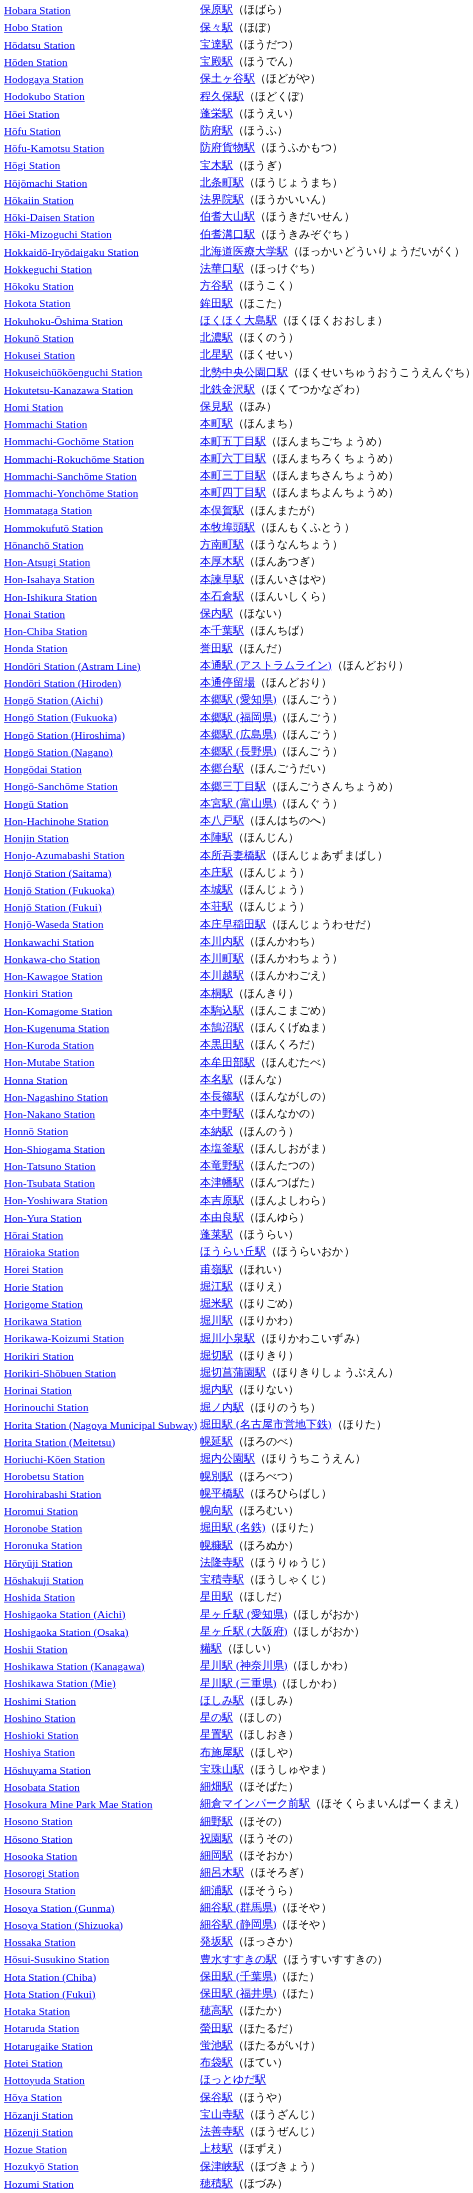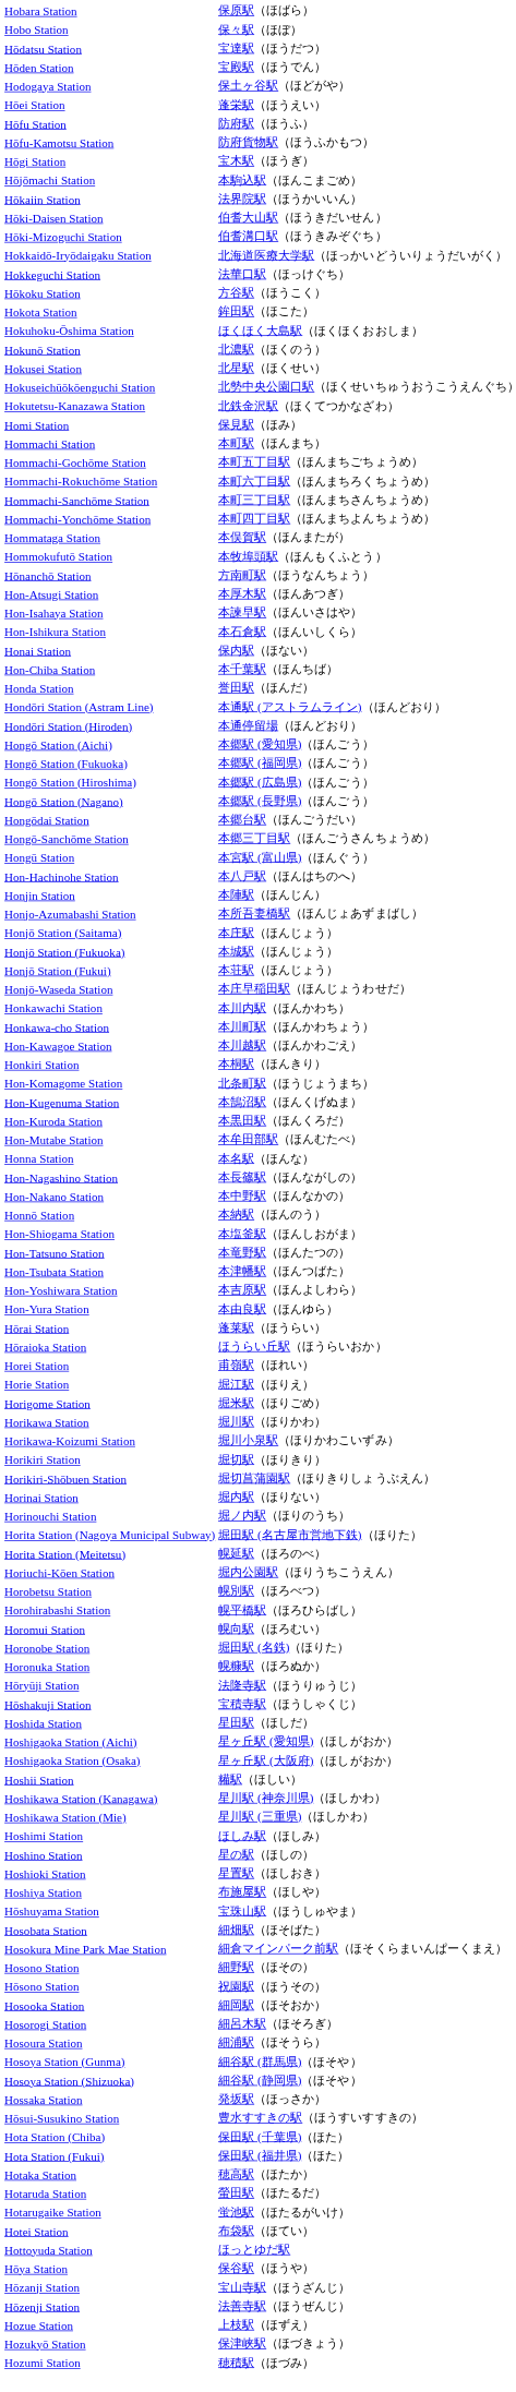- row: Hodokubo Station | 程久保駅（ほどくぼ）
Hōjōmachi Station | column 2: 北条町駅（ほうじょうまち） -> 本駒込駅（ほんこまごめ）
Hon-Komagome Station | column 2: 本駒込駅（ほんこまごめ） -> 北条町駅（ほうじょうまち）
